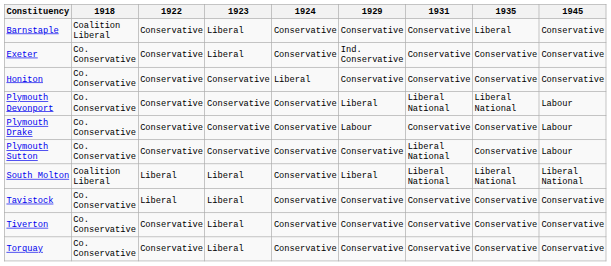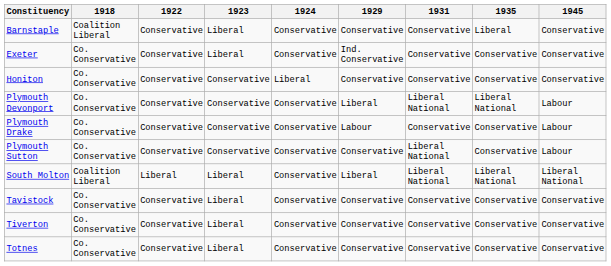Tavistock | 1922: Liberal -> Conservative
- row: Torquay | Co. Conservative | Conservative | Liberal | Conservative | Conservative | Conservative | Conservative | Conservative
+ row: Totnes | Co. Conservative | Conservative | Liberal | Conservative | Conservative | Conservative | Conservative | Conservative
